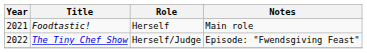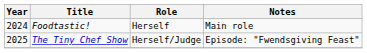Foodtastic! | Year: 2021 -> 2024
The Tiny Chef Show | Year: 2022 -> 2025
